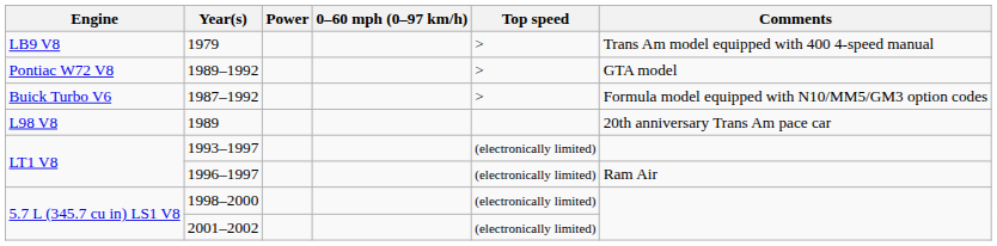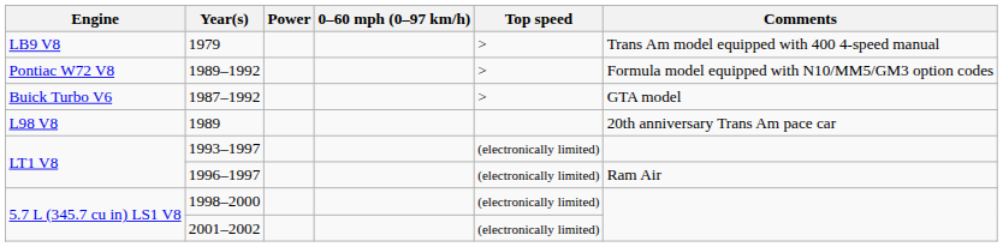1989–1992 | Comments: GTA model -> Formula model equipped with N10/MM5/GM3 option codes
1987–1992 | Comments: Formula model equipped with N10/MM5/GM3 option codes -> GTA model
